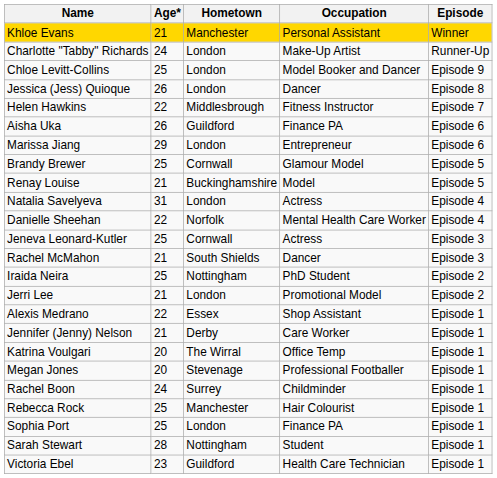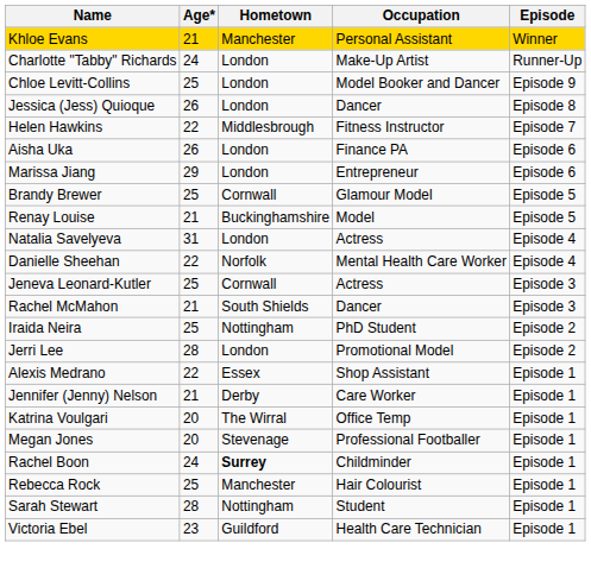Aisha Uka | Hometown: Guildford -> London
Jerri Lee | Age*: 21 -> 28
Rachel Boon | Hometown: normal -> bold
- row: Sophia Port | 25 | London | Finance PA | Episode 1
